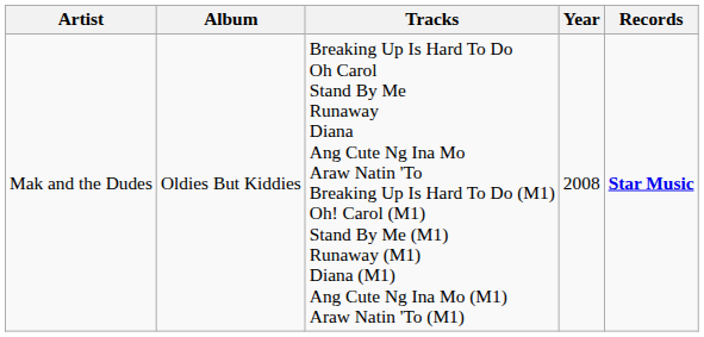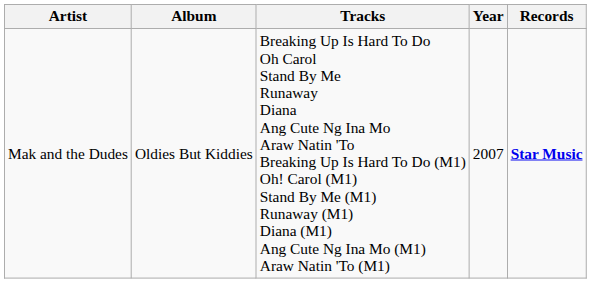Mak and the Dudes | Year: 2008 -> 2007
